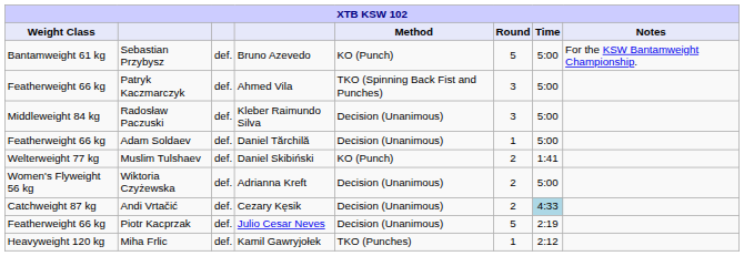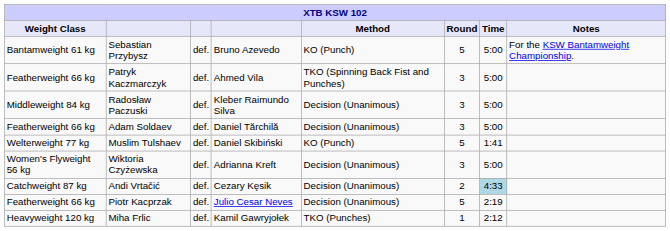Adam Soldaev | Round: 1 -> 3
Muslim Tulshaev | Round: 2 -> 5
Wiktoria Czyżewska | Round: 2 -> 3
